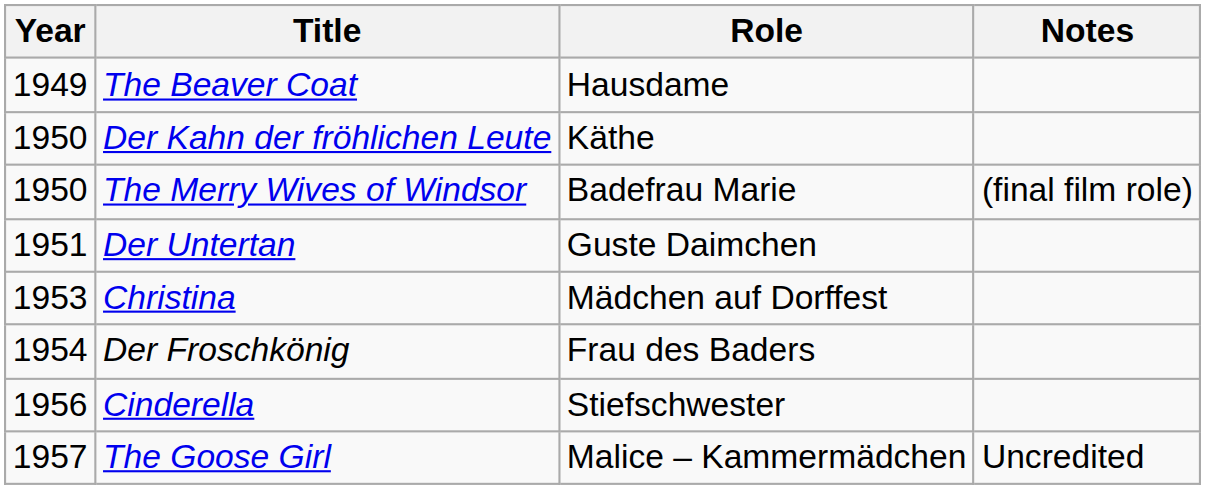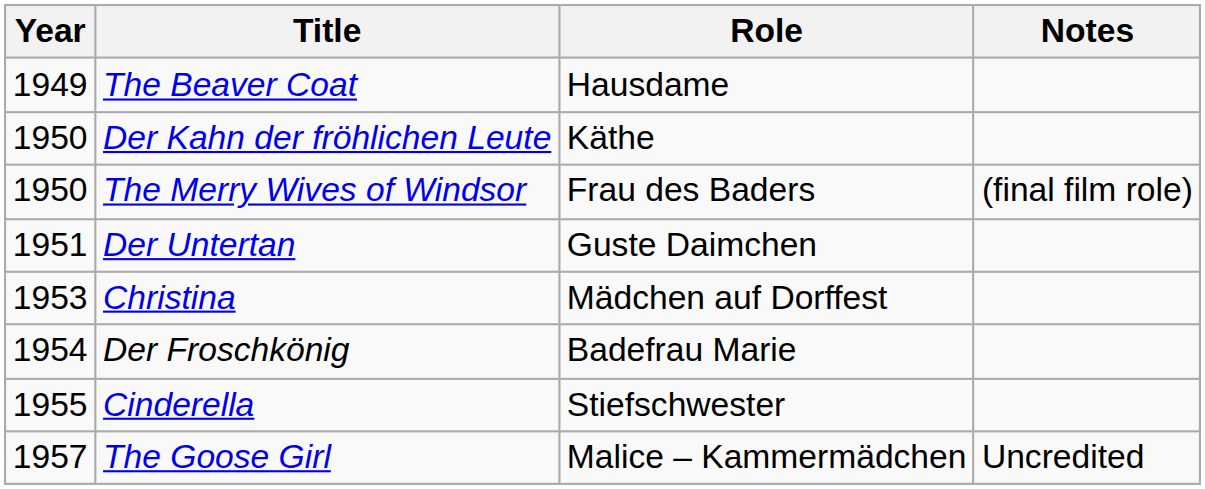The Merry Wives of Windsor | Role: Badefrau Marie -> Frau des Baders
Der Froschkönig | Role: Frau des Baders -> Badefrau Marie
Cinderella | Year: 1956 -> 1955
